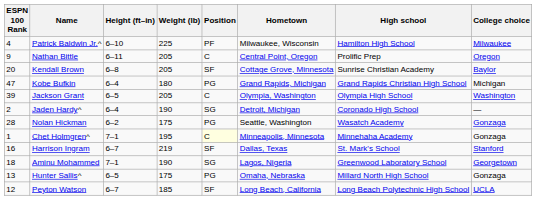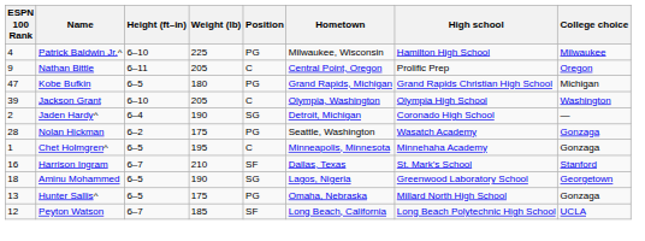Patrick Baldwin Jr.^ | Position: PF -> PG
- row: 20 | Kendall Brown | 6–8 | 205 | SF | Cottage Grove, Minnesota | Sunrise Christian Academy | Baylor
Kobe Bufkin | Height (ft–in): 6–4 -> 6–5
Jackson Grant | Height (ft–in): 6–5 -> 6–10
Chet Holmgren^ | Height (ft–in): 7–1 -> 6–5
Chet Holmgren^ | Position: lightyellow background -> no background
Harrison Ingram | Weight (lb): 219 -> 210
Aminu Mohammed | Height (ft–in): 7–1 -> 6–5
